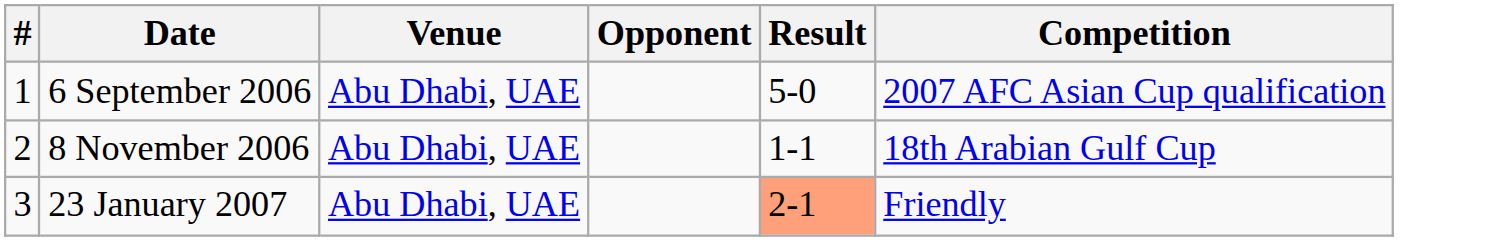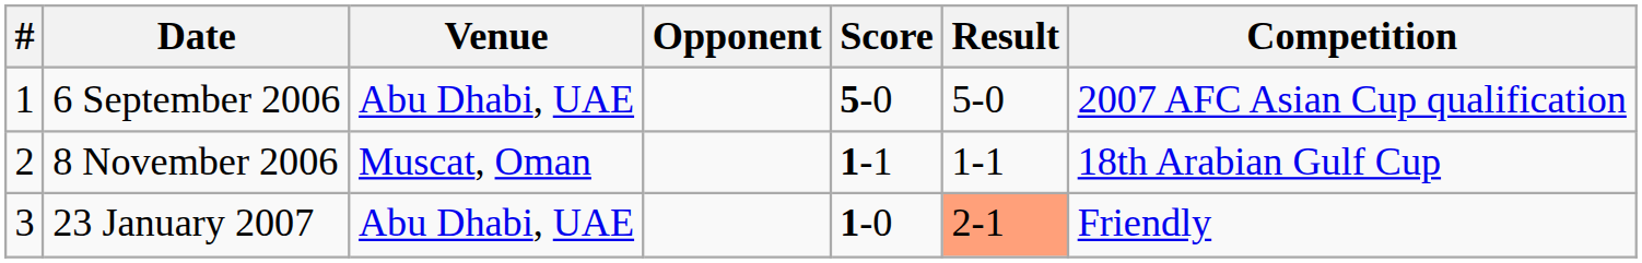+ column: Score | 5-0 | 1-1 | 1-0
8 November 2006 | Venue: Abu Dhabi, UAE -> Muscat, Oman
